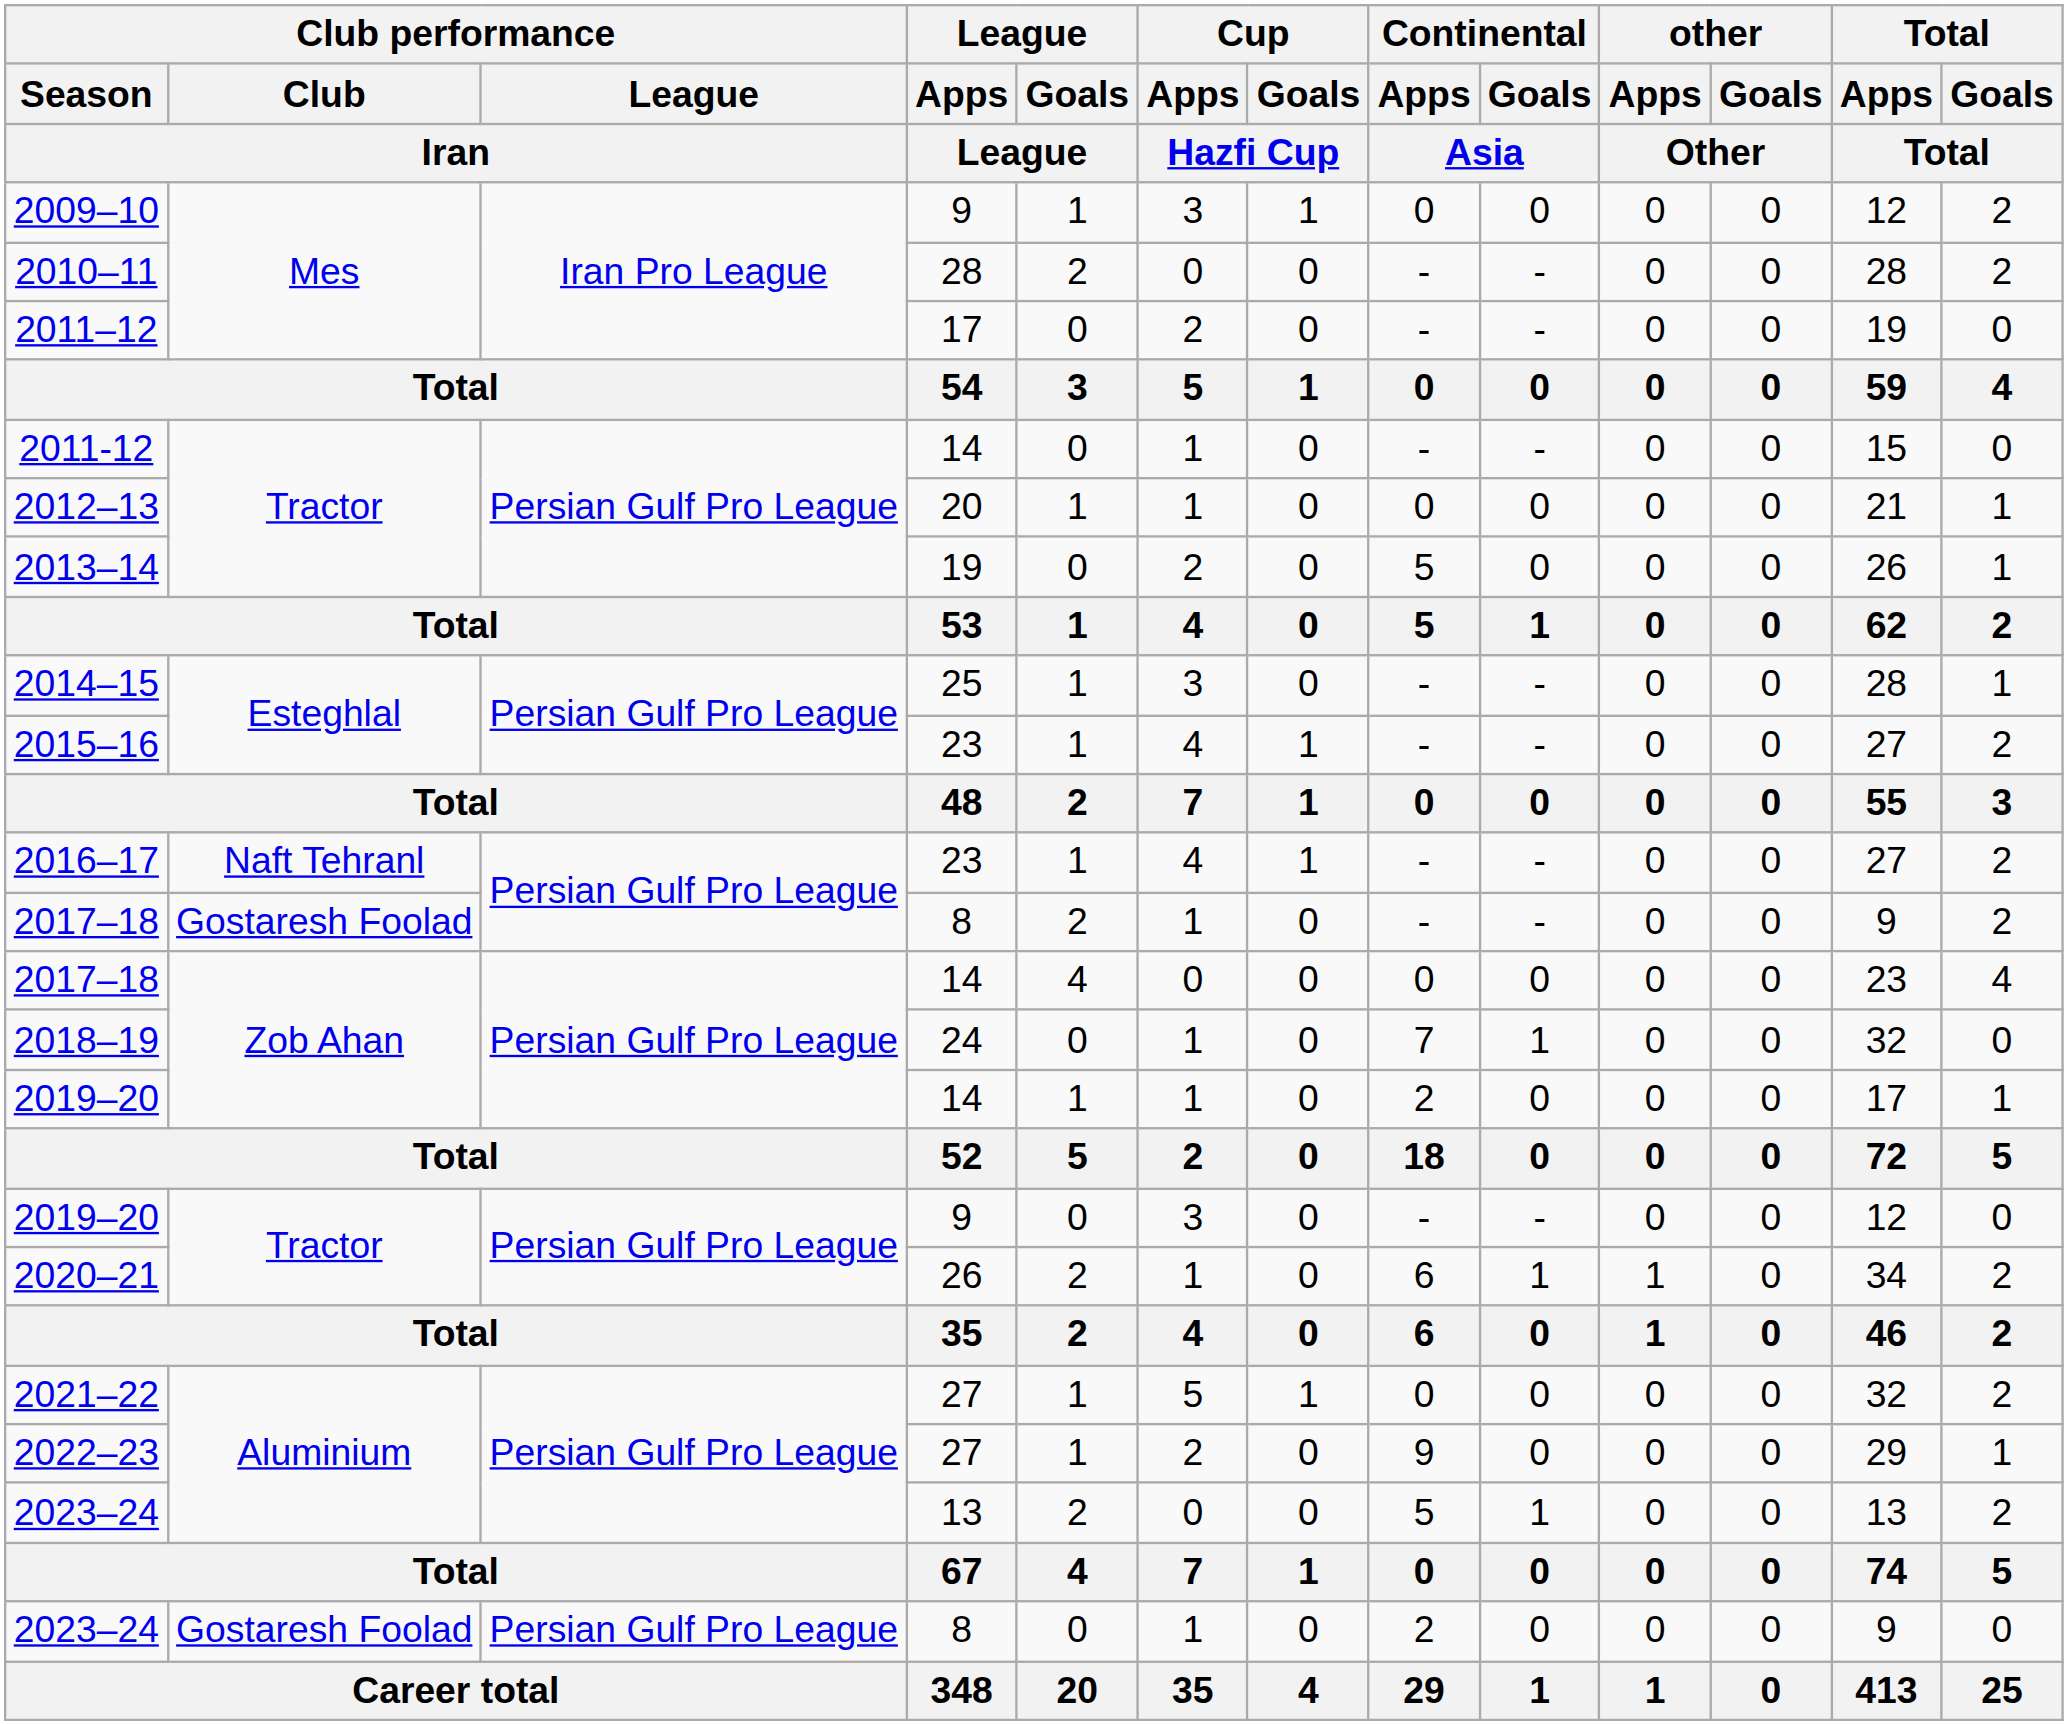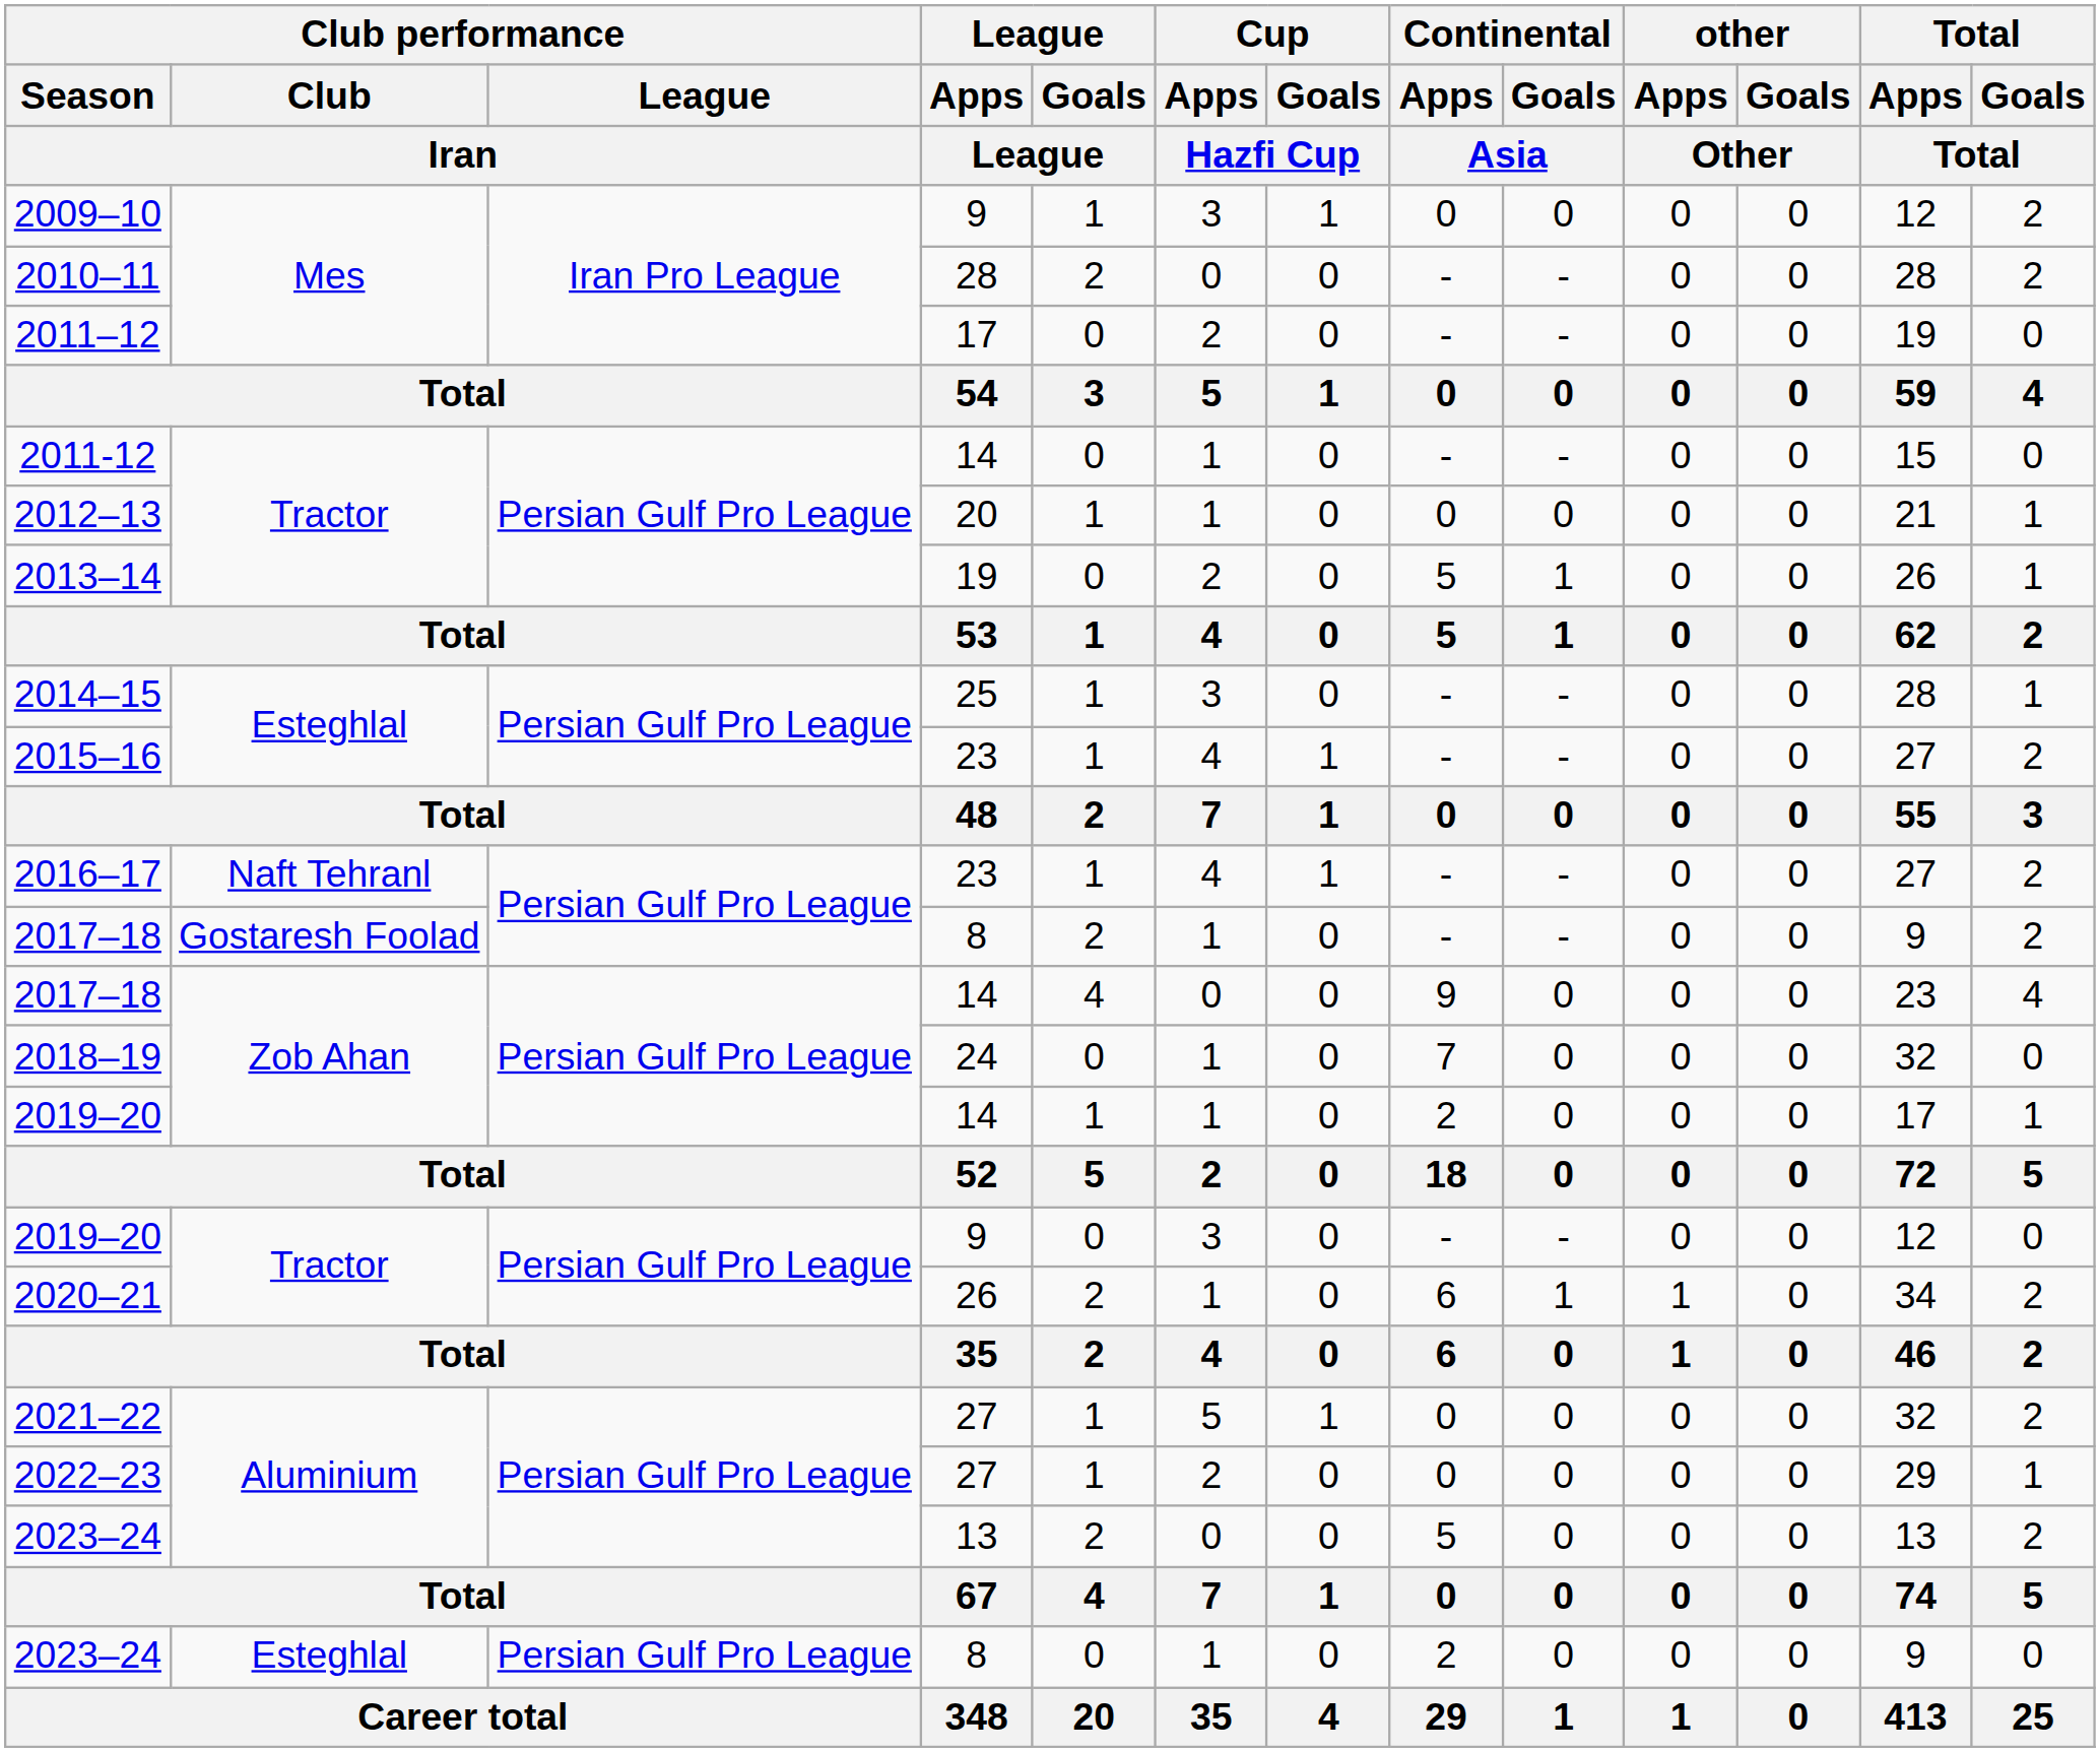2013–14 | Continental / Goals / Asia: 0 -> 1
2017–18 / 14 | Continental / Apps / Asia: 0 -> 9
2018–19 | Continental / Goals / Asia: 1 -> 0
2022–23 | Continental / Apps / Asia: 9 -> 0
2023–24 / 13 | Continental / Goals / Asia: 1 -> 0
2023–24 / 8 | Club performance / Club / Iran: Gostaresh Foolad -> Esteghlal
